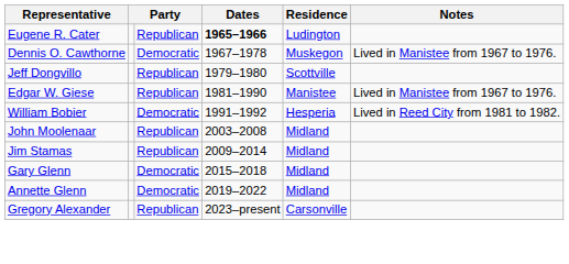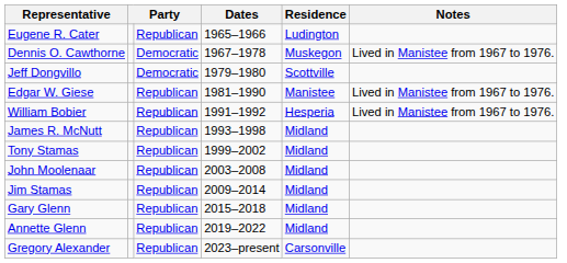Eugene R. Cater | Dates: bold -> normal
Jeff Dongvillo | column 3: Republican -> Democratic
William Bobier | column 3: Democratic -> Republican
William Bobier | Notes: Lived in Reed City from 1981 to 1982. -> Lived in Manistee from 1967 to 1976.
+ row: James R. McNutt | Republican | 1993–1998 | Midland
+ row: Tony Stamas | Republican | 1999–2002 | Midland
Gary Glenn | column 3: Democratic -> Republican
Annette Glenn | column 3: Democratic -> Republican
